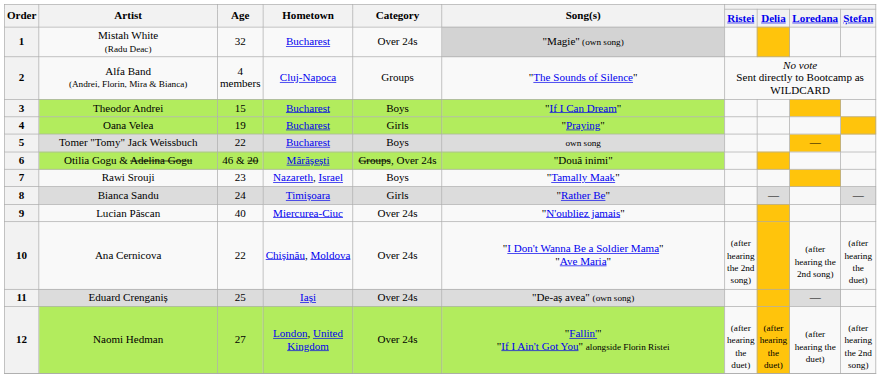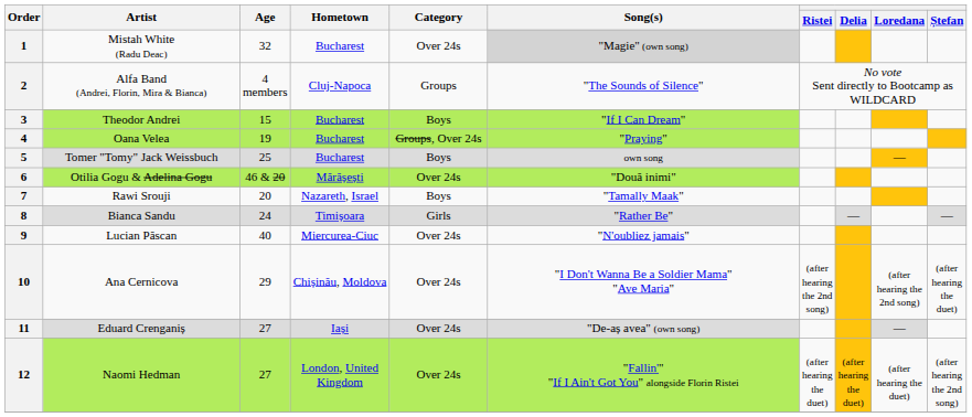4 | Category: Girls -> Groups, Over 24s
5 | Age: 22 -> 25
6 | Category: Groups, Over 24s -> Over 24s
7 | Age: 23 -> 20
10 | Age: 22 -> 29
11 | Age: 25 -> 27
